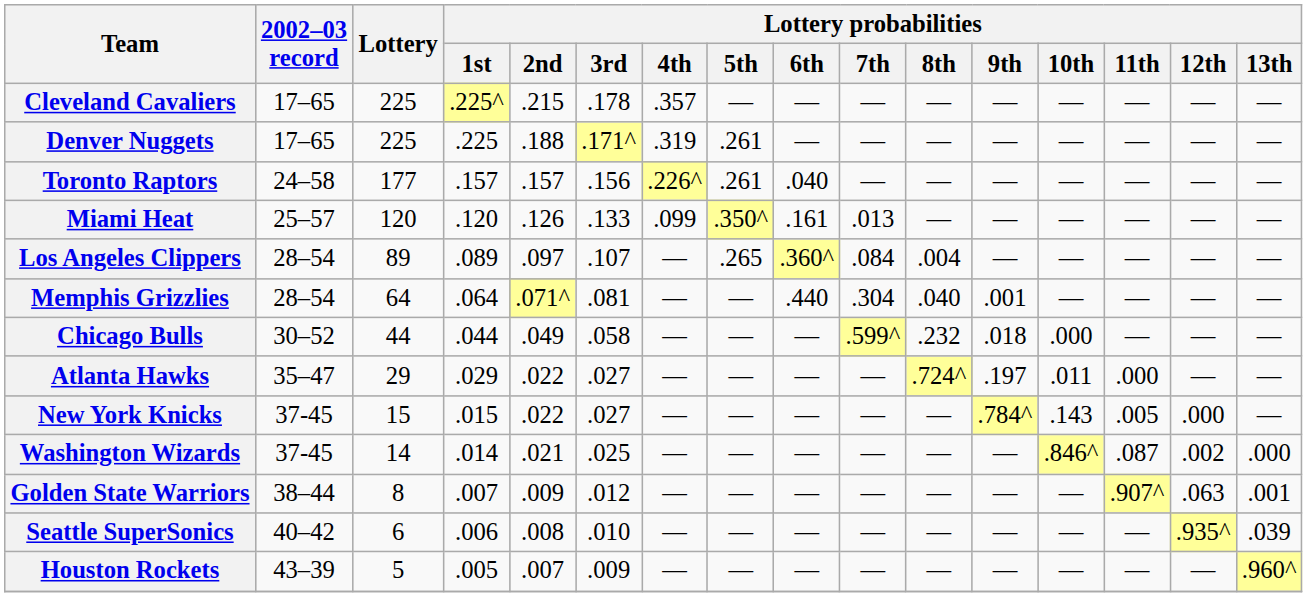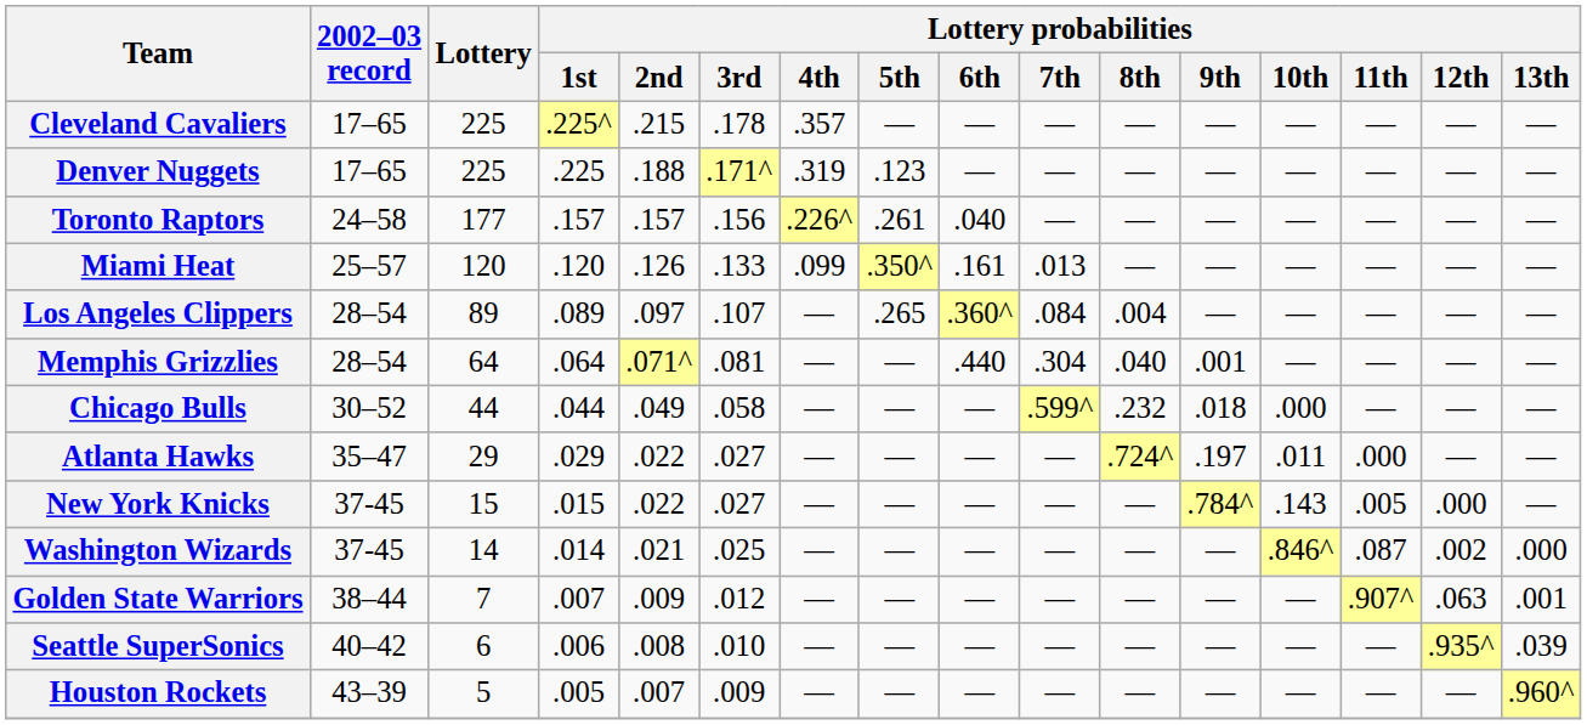Denver Nuggets | Lottery probabilities / 5th: .261 -> .123
Golden State Warriors | Lottery: 8 -> 7
